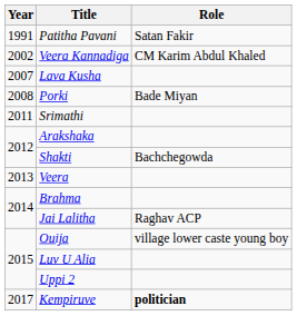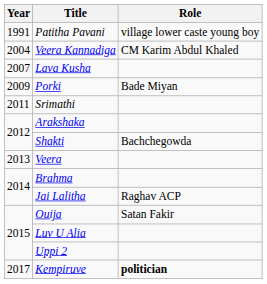Patitha Pavani | Role: Satan Fakir -> village lower caste young boy
Veera Kannadiga | Year: 2002 -> 2004
Porki | Year: 2008 -> 2009
Ouija | Role: village lower caste young boy -> Satan Fakir
